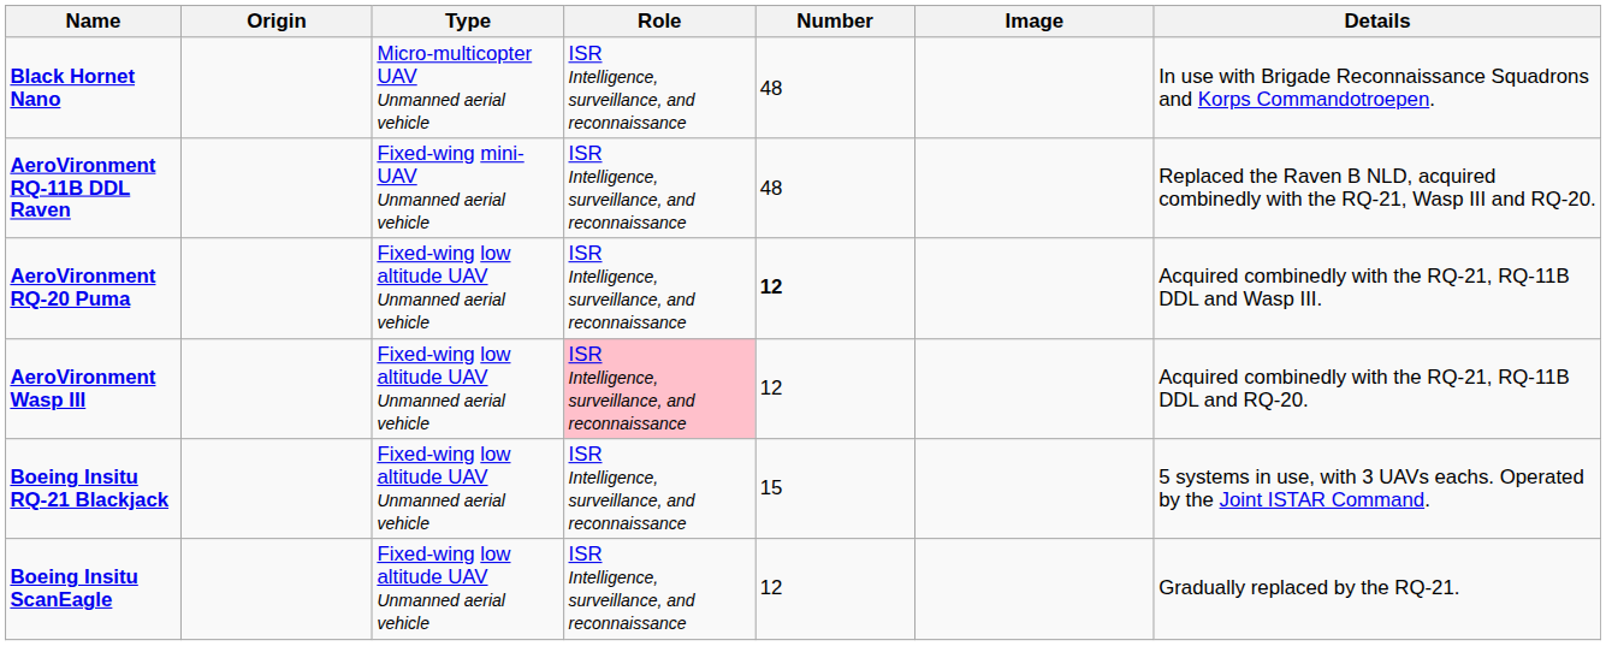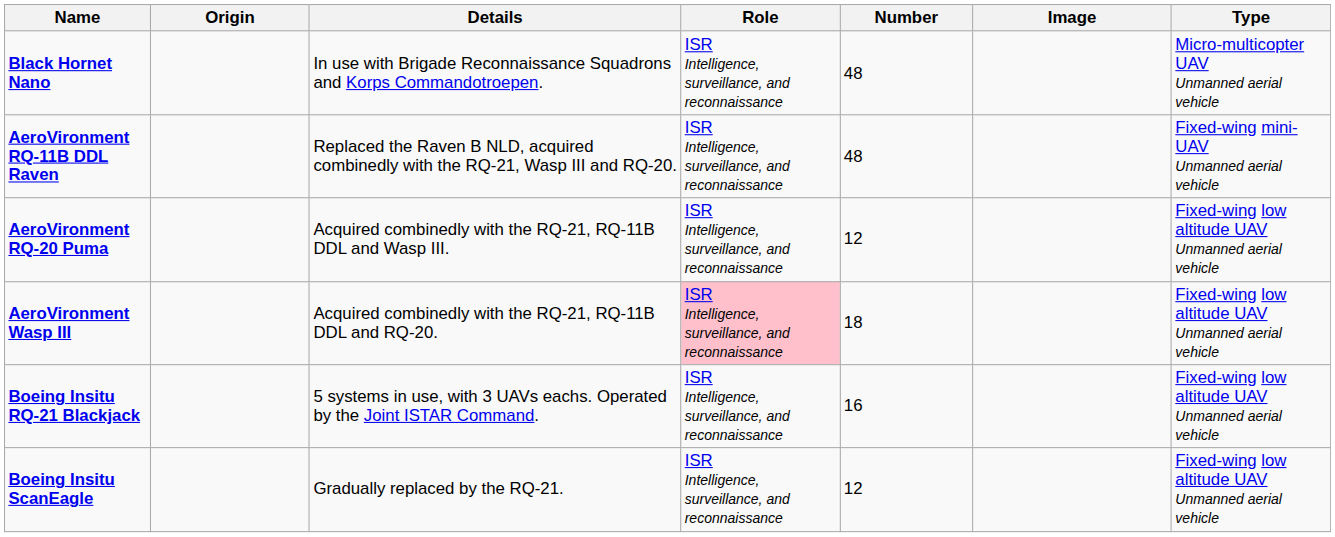columns swapped: Type <-> Details
AeroVironment RQ-20 Puma | Number: bold -> normal
AeroVironment Wasp III | Number: 12 -> 18
Boeing Insitu RQ-21 Blackjack | Number: 15 -> 16
